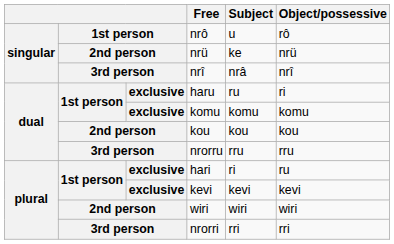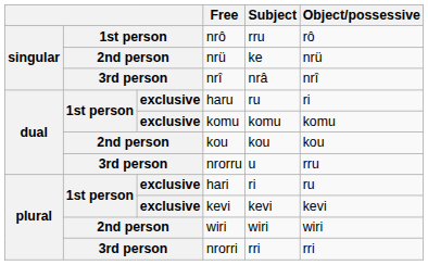nrô | Subject: u -> rru
nrorru | Subject: rru -> u
